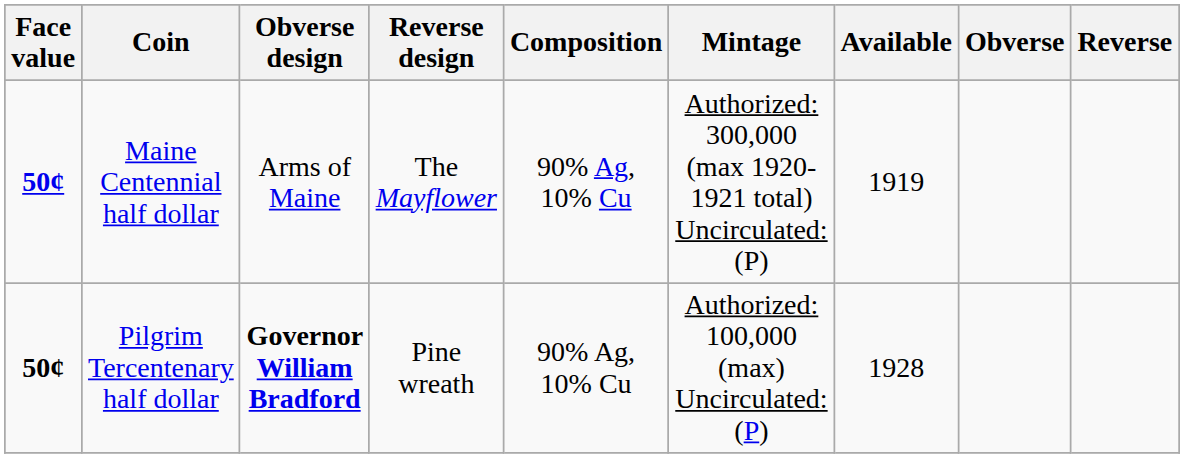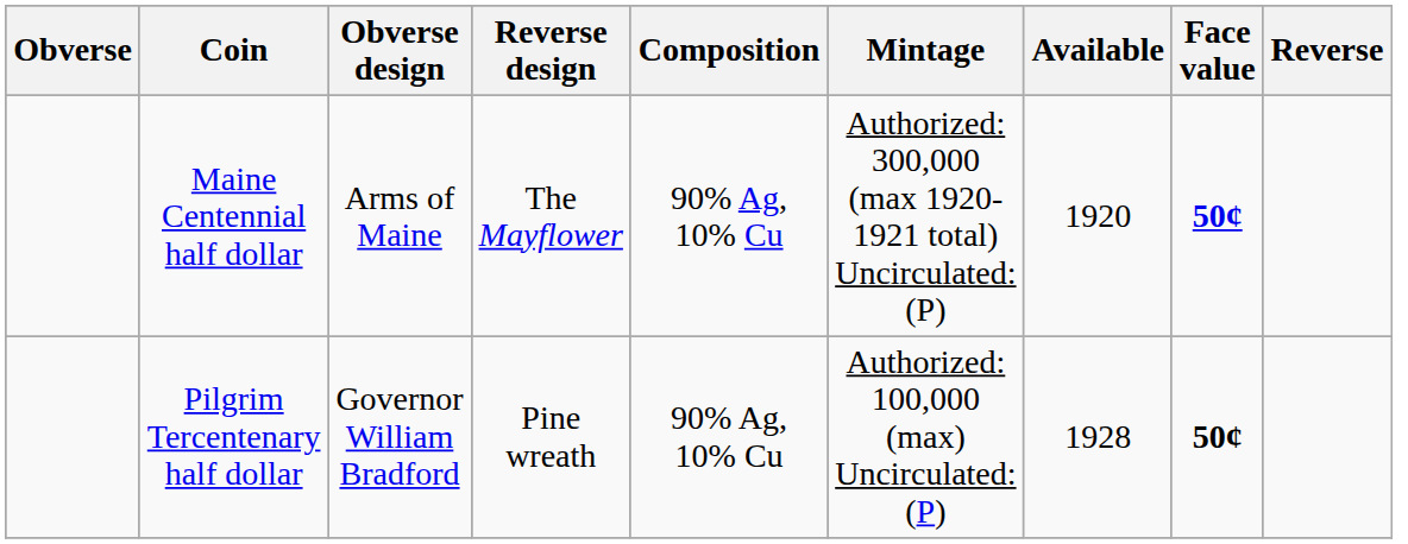columns swapped: Face value <-> Obverse
Maine Centennial half dollar | Available: 1919 -> 1920
Pilgrim Tercentenary half dollar | Obverse design: bold -> normal
